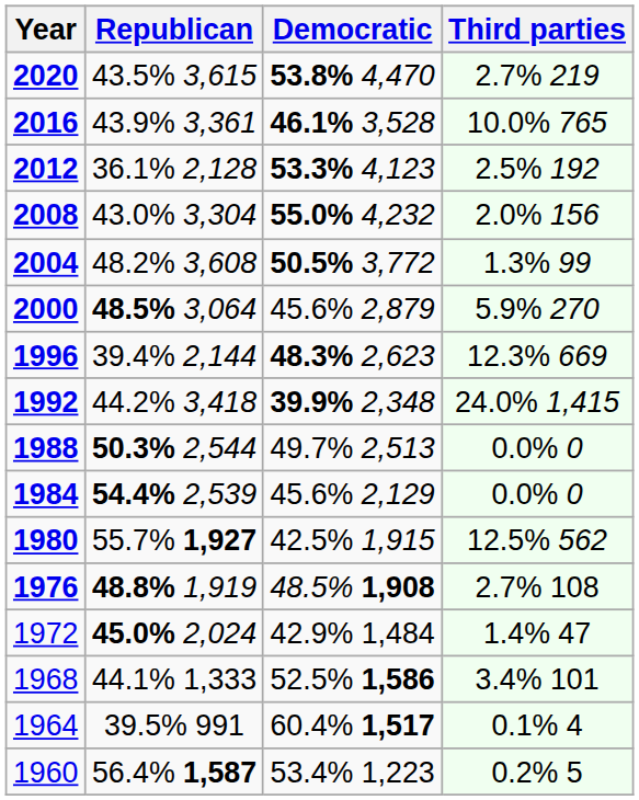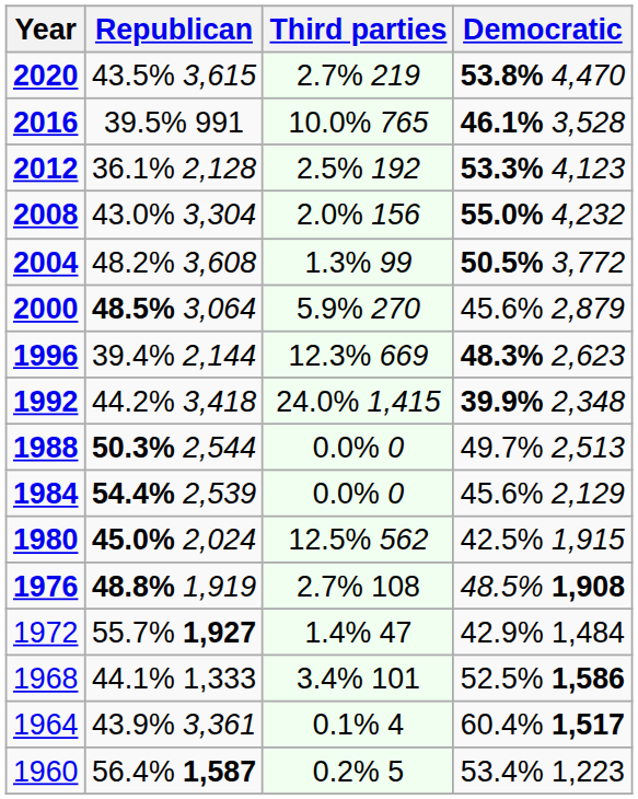columns swapped: Democratic <-> Third parties
2016 | Republican: 43.9% 3,361 -> 39.5% 991
1980 | Republican: 55.7% 1,927 -> 45.0% 2,024
1972 | Republican: 45.0% 2,024 -> 55.7% 1,927
1964 | Republican: 39.5% 991 -> 43.9% 3,361
